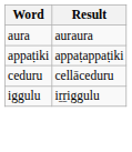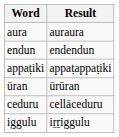+ row: endun | endendun
+ row: ūran | ūrūran
